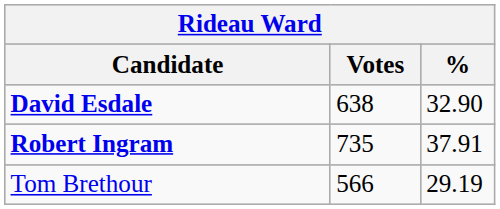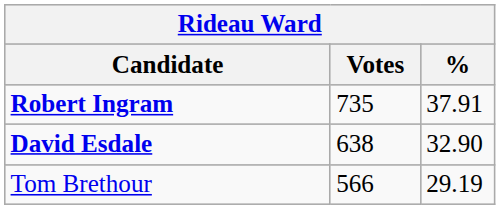rows swapped: Robert Ingram <-> David Esdale
